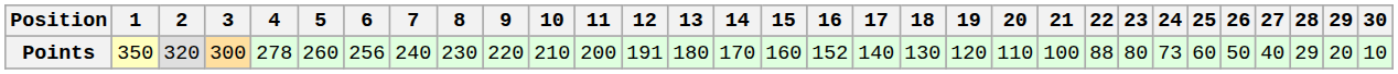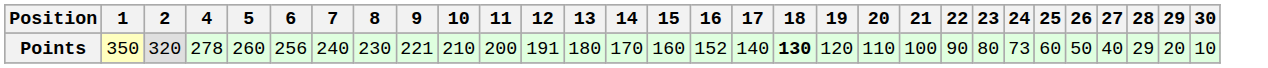- column: 3 | 300
Points | 9: 220 -> 221
Points | 18: normal -> bold
Points | 22: 88 -> 90
